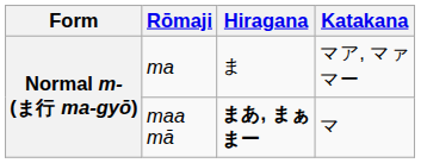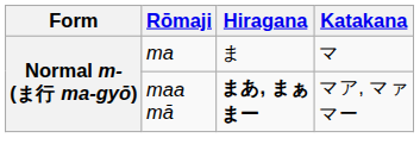ma | Katakana: マア, マァ マー -> マ
maa mā | Katakana: マ -> マア, マァ マー
